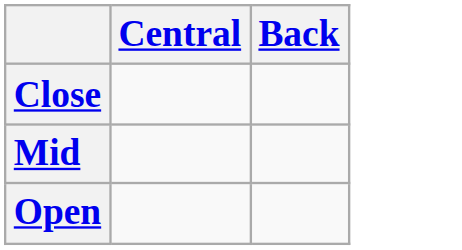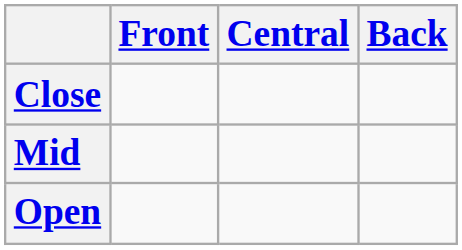+ column: Front
